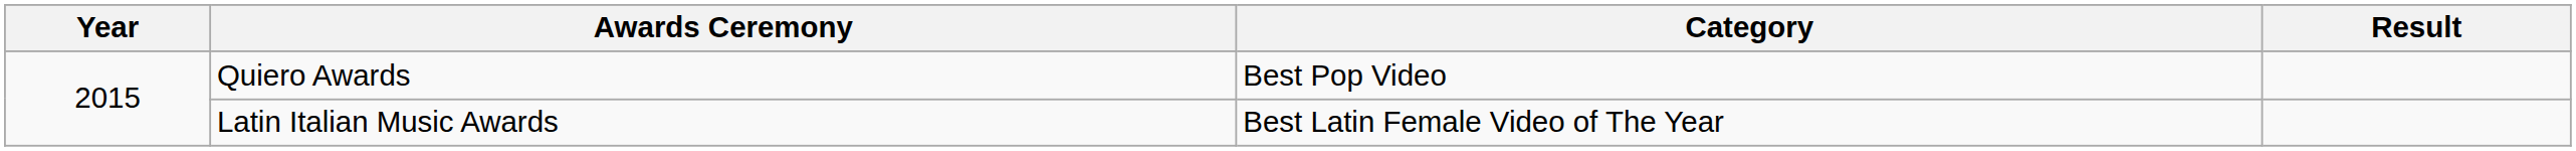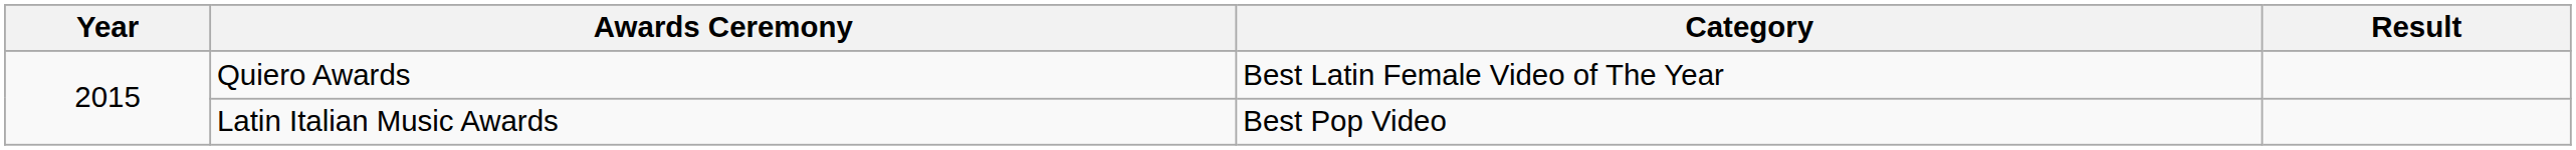Quiero Awards | Category: Best Pop Video -> Best Latin Female Video of The Year
Latin Italian Music Awards | Category: Best Latin Female Video of The Year -> Best Pop Video
